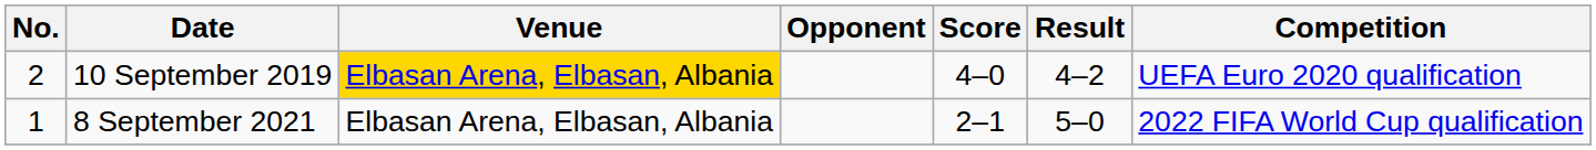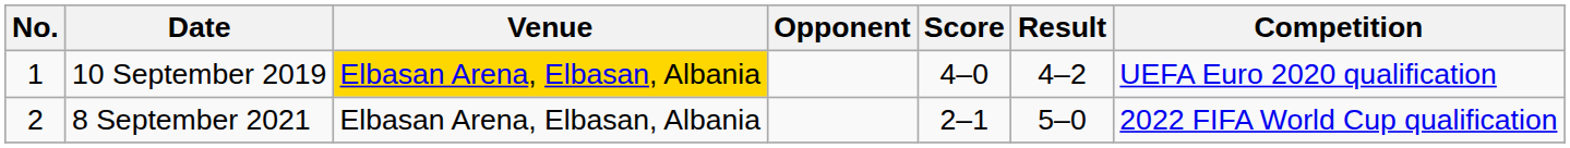10 September 2019 | No.: 2 -> 1
8 September 2021 | No.: 1 -> 2
